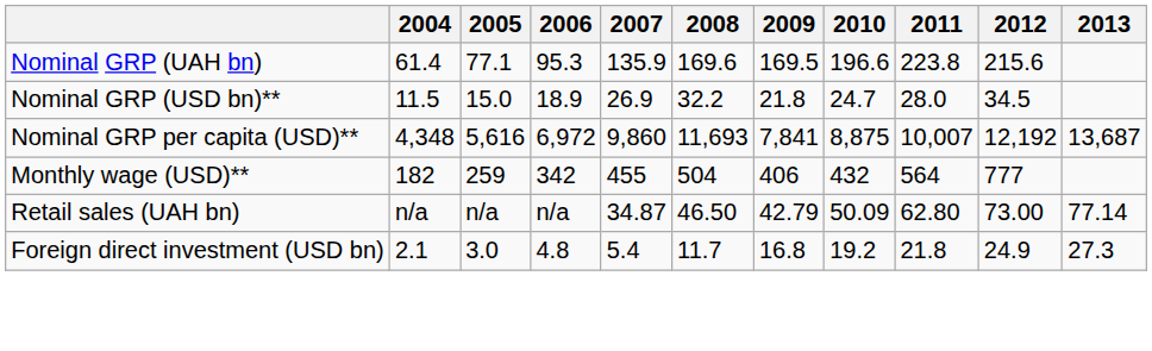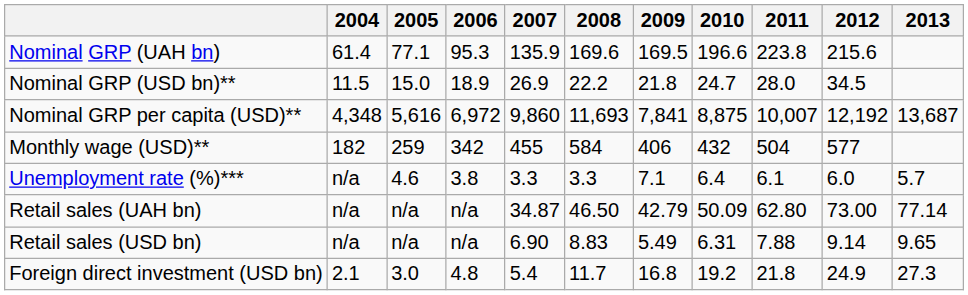Nominal GRP (USD bn)** | 2008: 32.2 -> 22.2
Monthly wage (USD)** | 2008: 504 -> 584
Monthly wage (USD)** | 2011: 564 -> 504
Monthly wage (USD)** | 2012: 777 -> 577
+ row: Unemployment rate (%)*** | n/a | 4.6 | 3.8 | 3.3 | 3.3 | 7.1 | 6.4 | 6.1 | 6.0 | 5.7
+ row: Retail sales (USD bn) | n/a | n/a | n/a | 6.90 | 8.83 | 5.49 | 6.31 | 7.88 | 9.14 | 9.65
